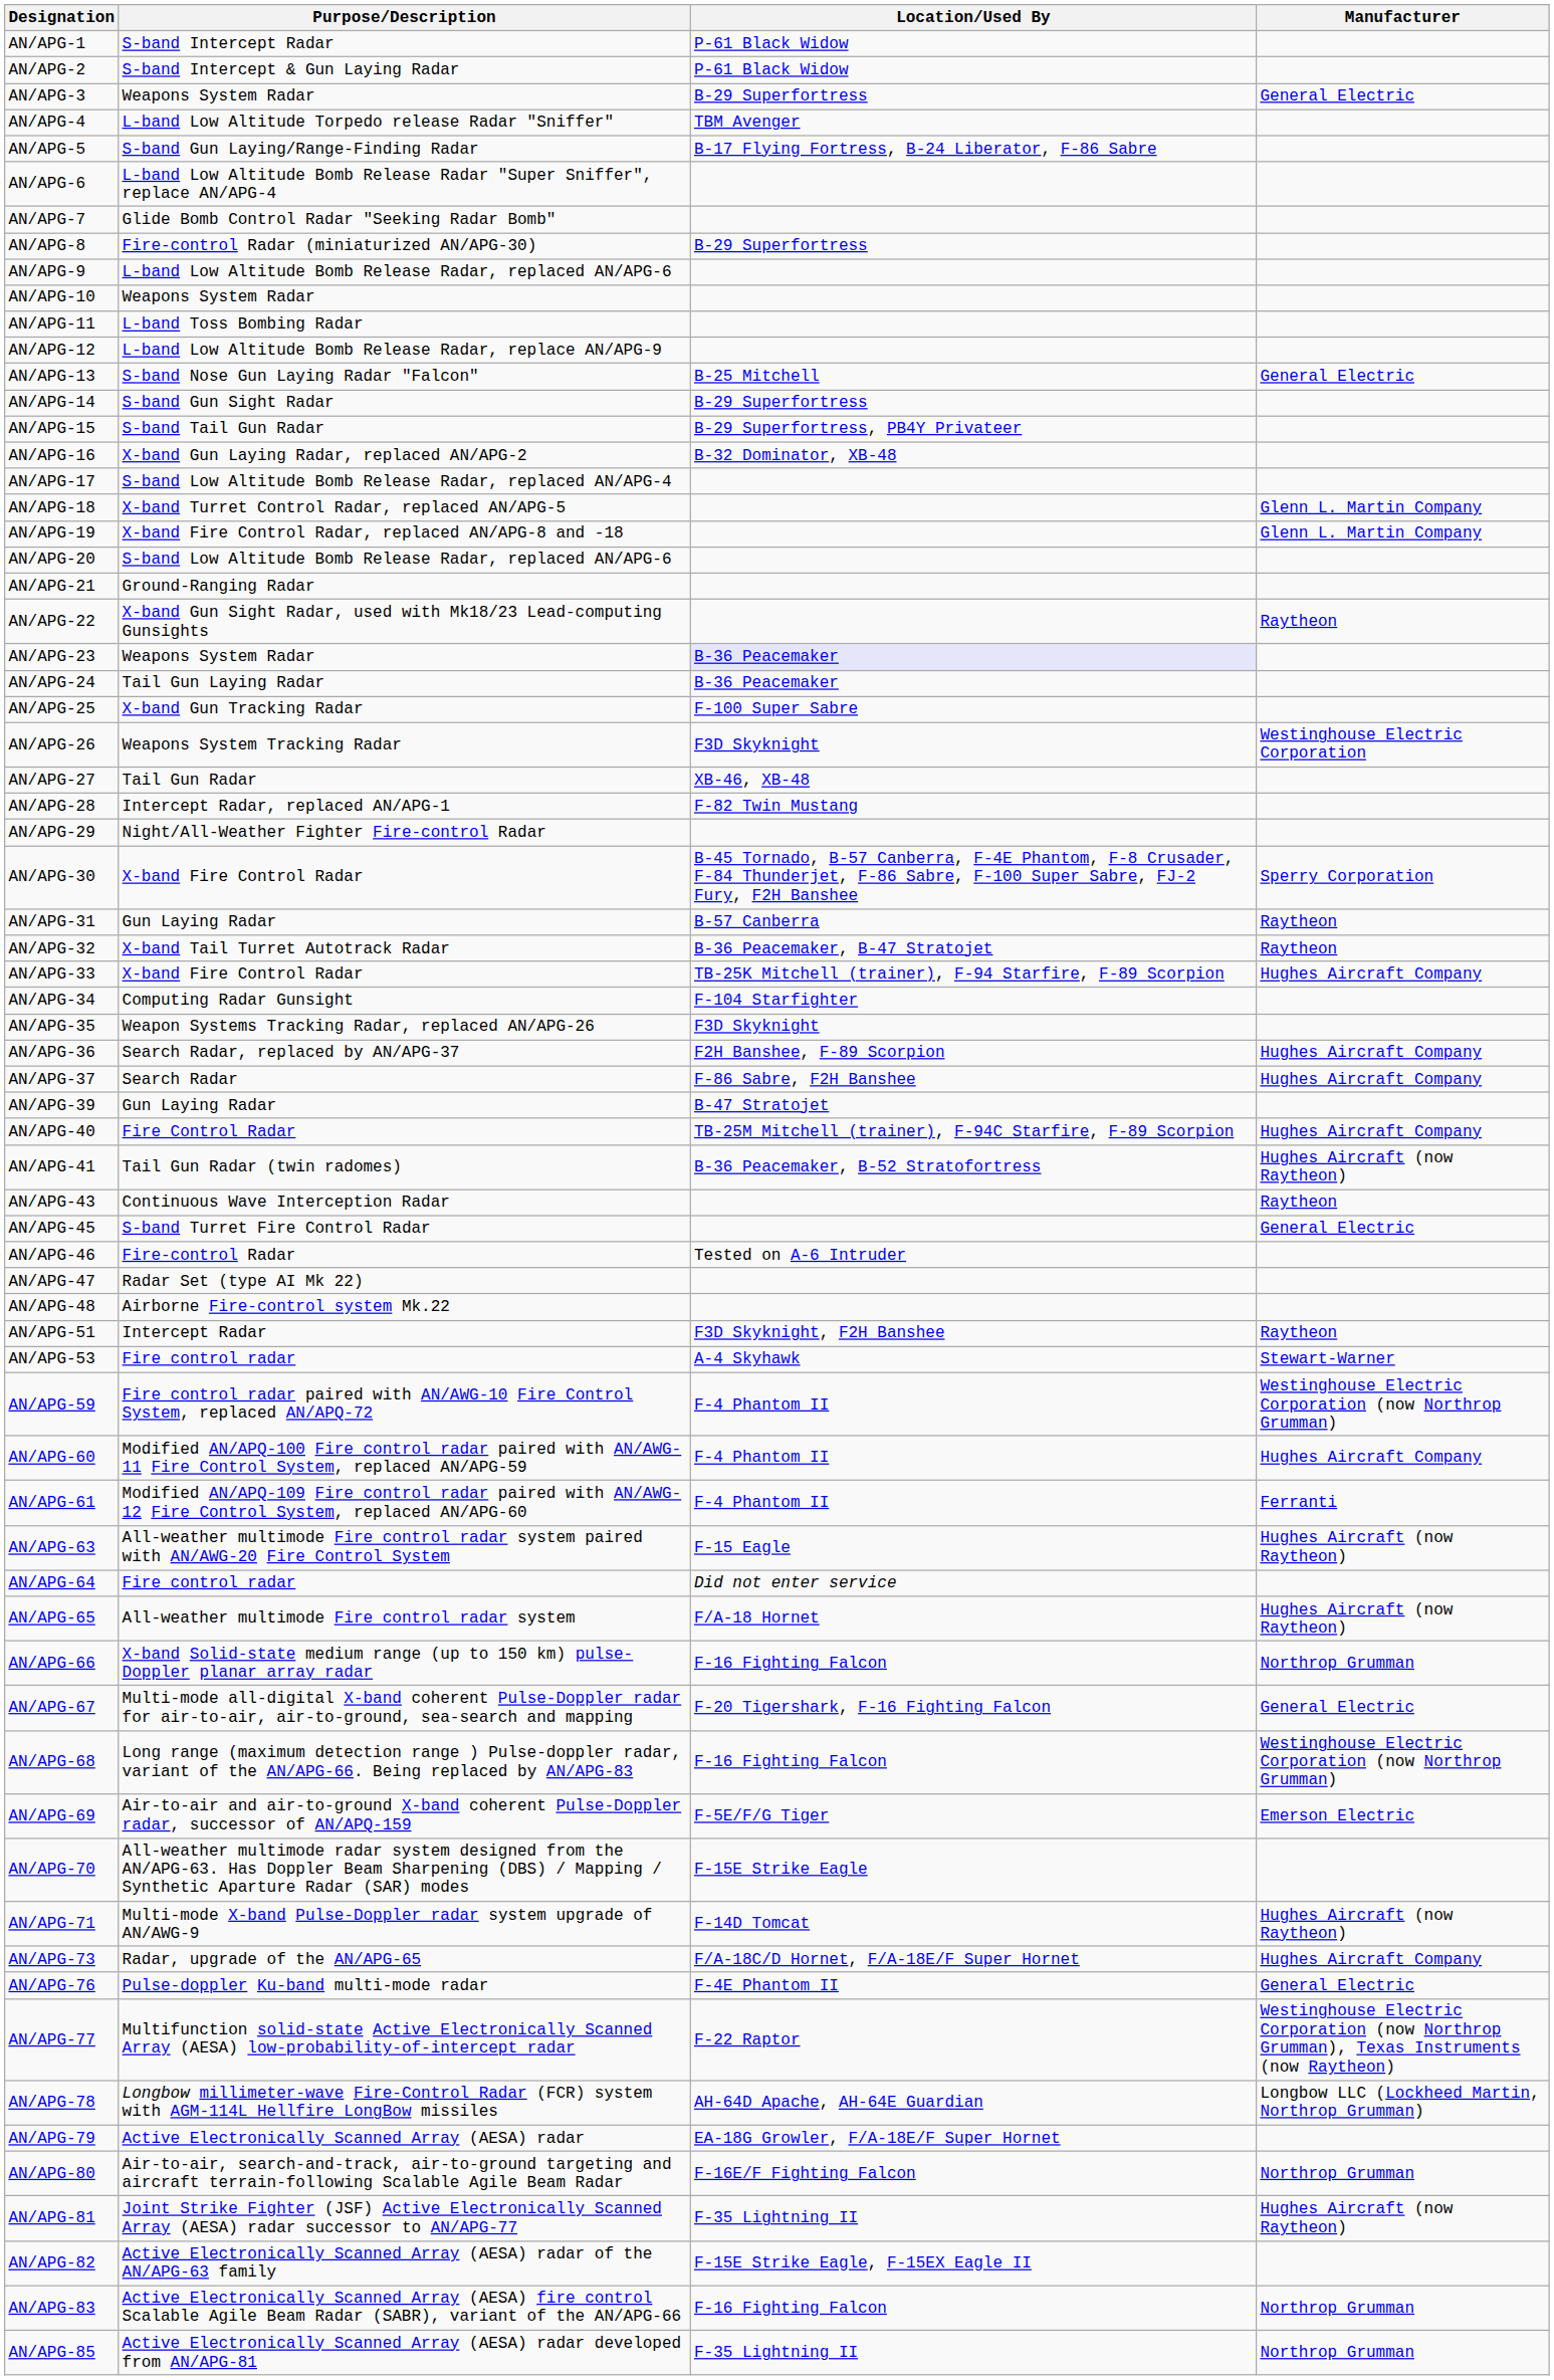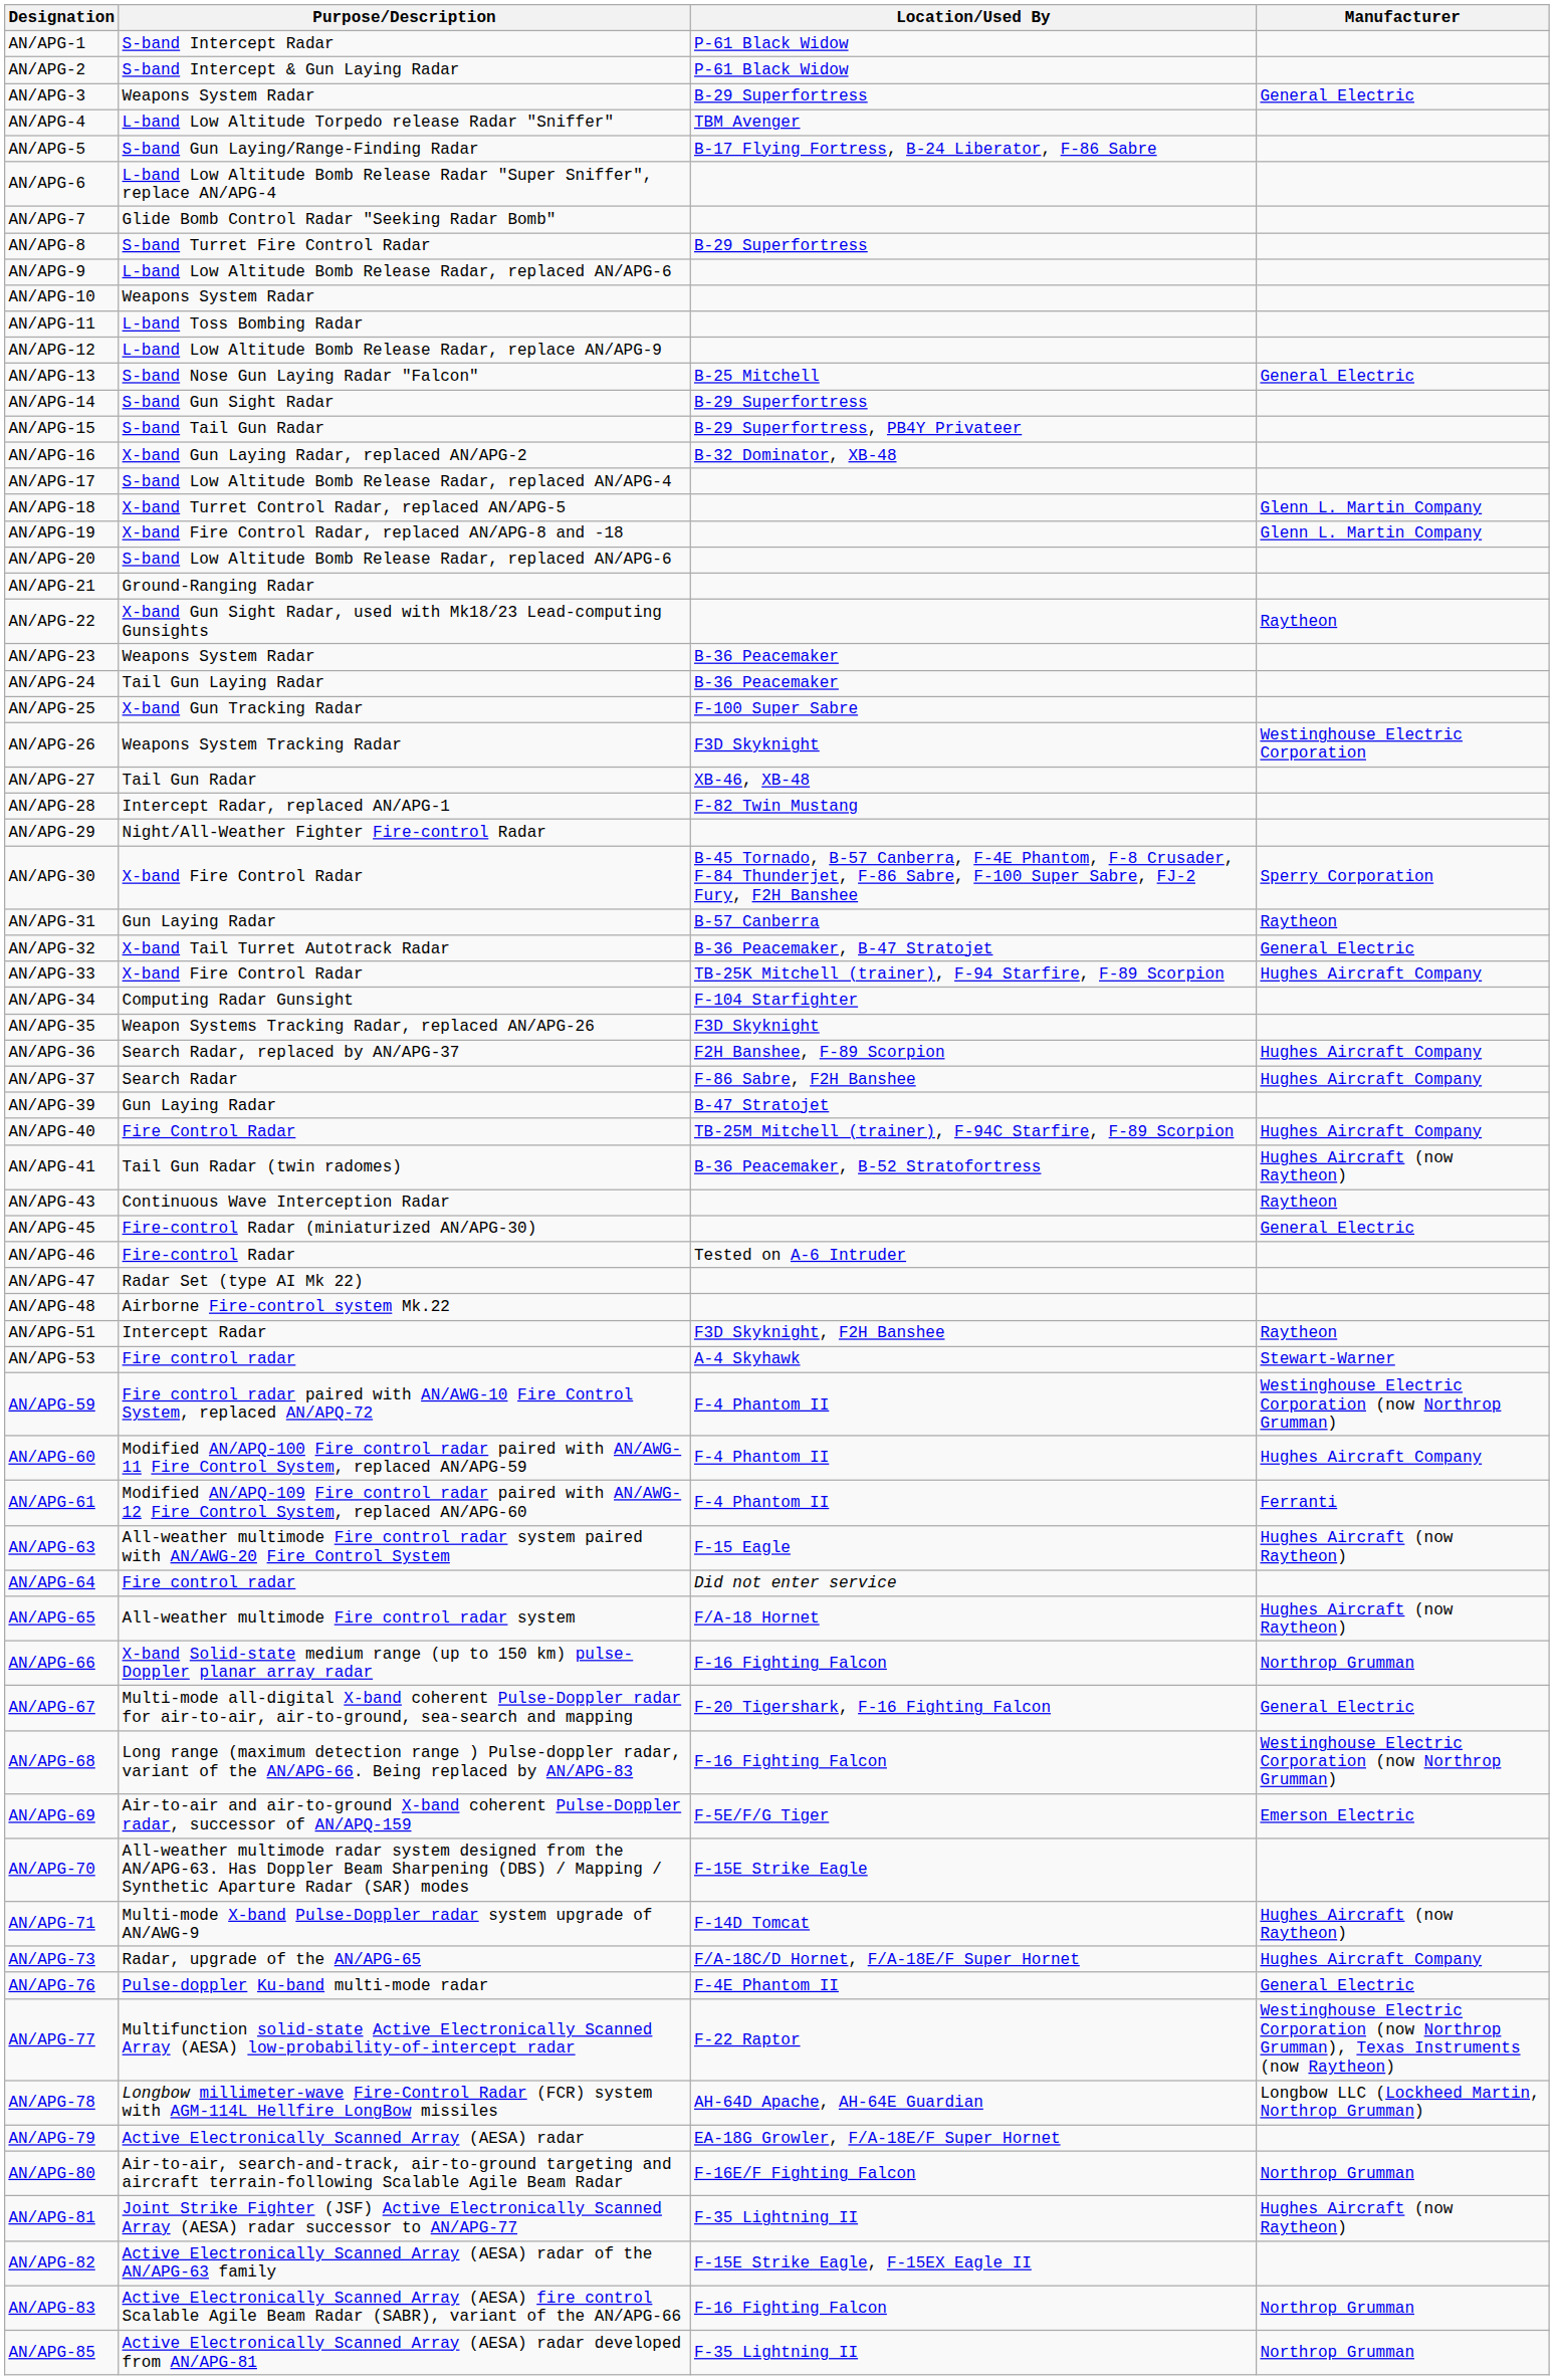AN/APG-8 | Purpose/Description: Fire-control Radar (miniaturized AN/APG-30) -> S-band Turret Fire Control Radar
AN/APG-23 | Location/Used By: lavender background -> no background
AN/APG-32 | Manufacturer: Raytheon -> General Electric
AN/APG-45 | Purpose/Description: S-band Turret Fire Control Radar -> Fire-control Radar (miniaturized AN/APG-30)
